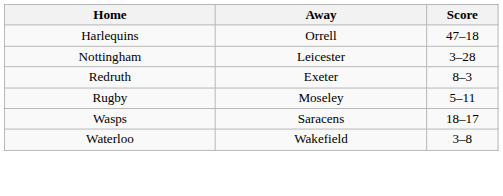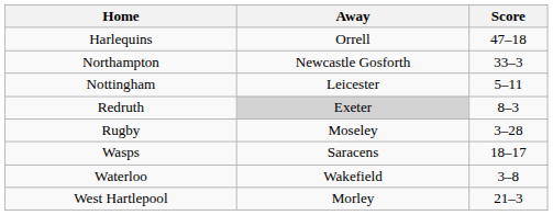+ row: Northampton | Newcastle Gosforth | 33–3
Nottingham | Score: 3–28 -> 5–11
Redruth | Away: no background -> lightgrey background
Rugby | Score: 5–11 -> 3–28
+ row: West Hartlepool | Morley | 21–3
